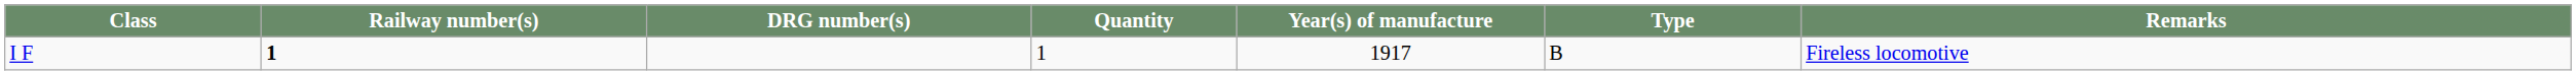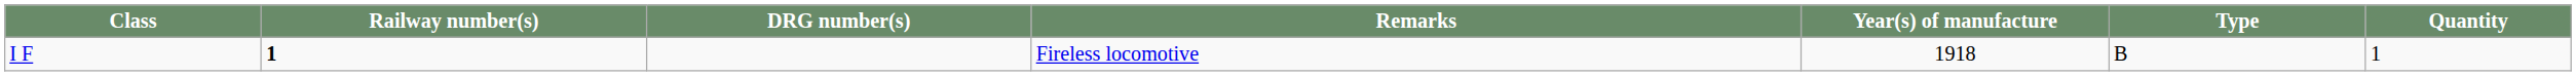columns swapped: Quantity <-> Remarks
I F | Year(s) of manufacture: 1917 -> 1918
